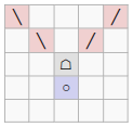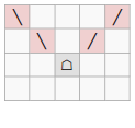- row: ○
